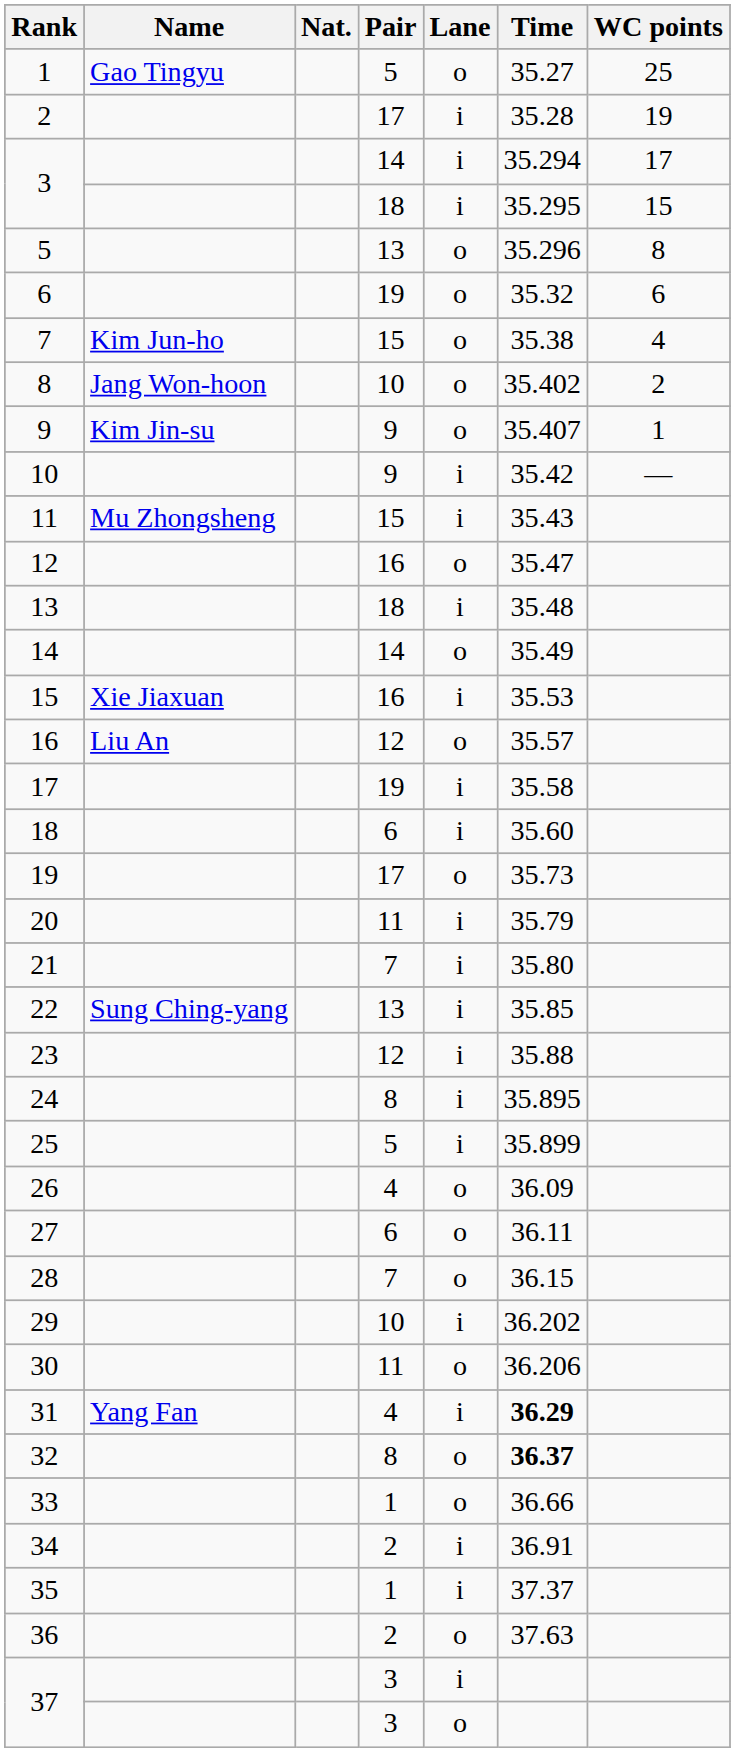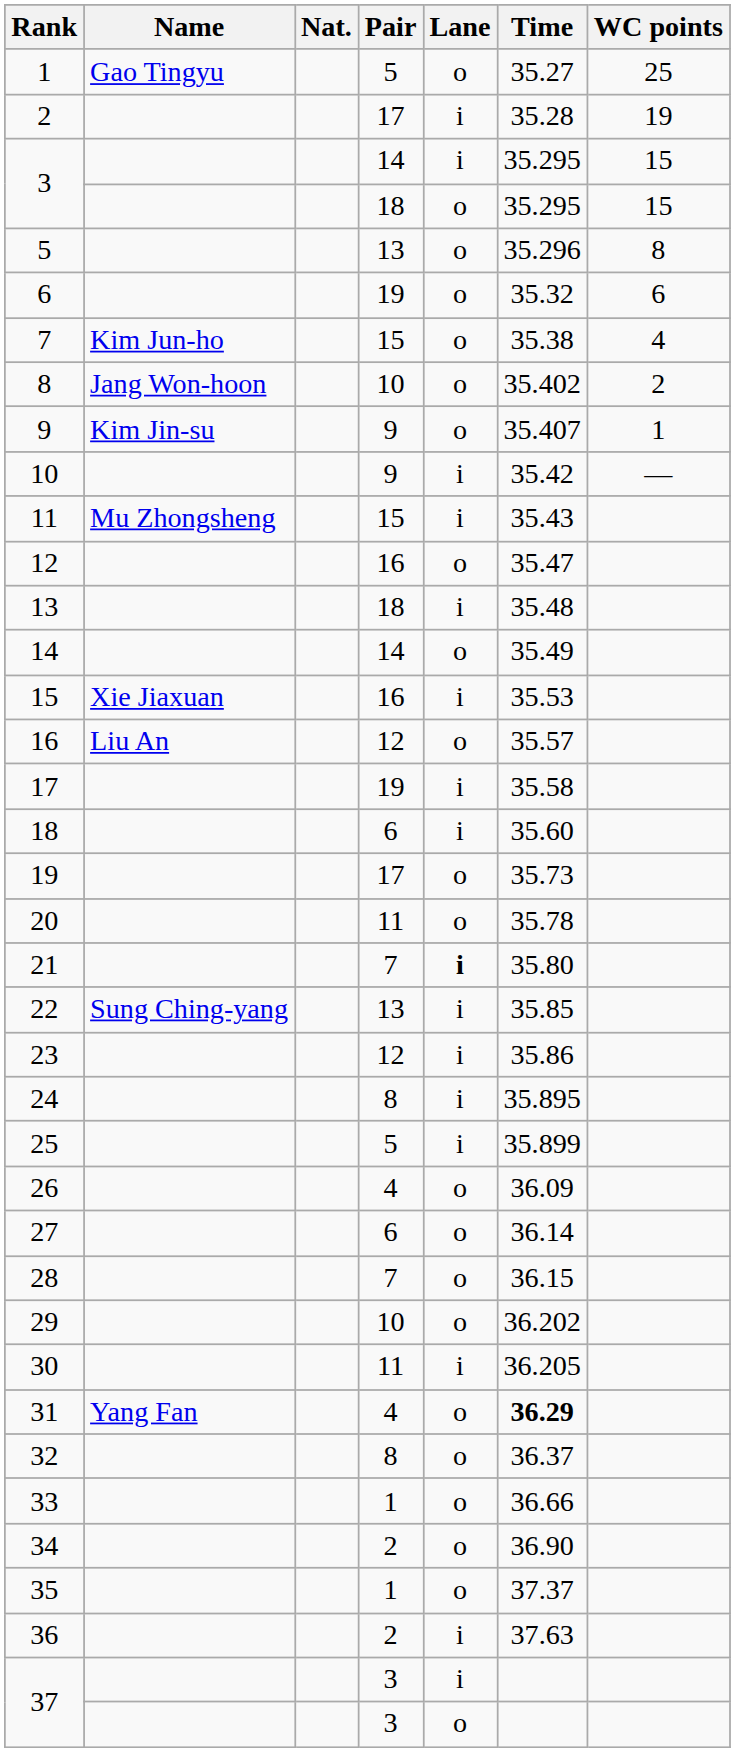3 / 14 | Time: 35.294 -> 35.295
3 / 14 | WC points: 17 -> 15
3 / 18 | Lane: i -> o
20 | Lane: i -> o
20 | Time: 35.79 -> 35.78
21 | Lane: normal -> bold
23 | Time: 35.88 -> 35.86
27 | Time: 36.11 -> 36.14
29 | Lane: i -> o
30 | Lane: o -> i
30 | Time: 36.206 -> 36.205
31 | Lane: i -> o
32 | Time: bold -> normal
34 | Lane: i -> o
34 | Time: 36.91 -> 36.90
35 | Lane: i -> o
36 | Lane: o -> i
